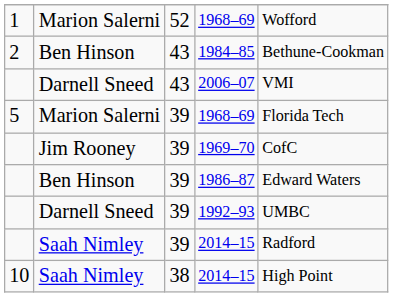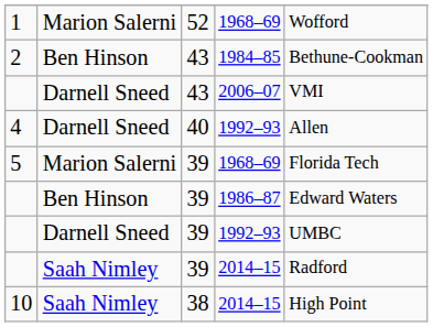+ row: 4 | Darnell Sneed | 40 | 1992–93 | Allen
- row: Jim Rooney | 39 | 1969–70 | CofC
